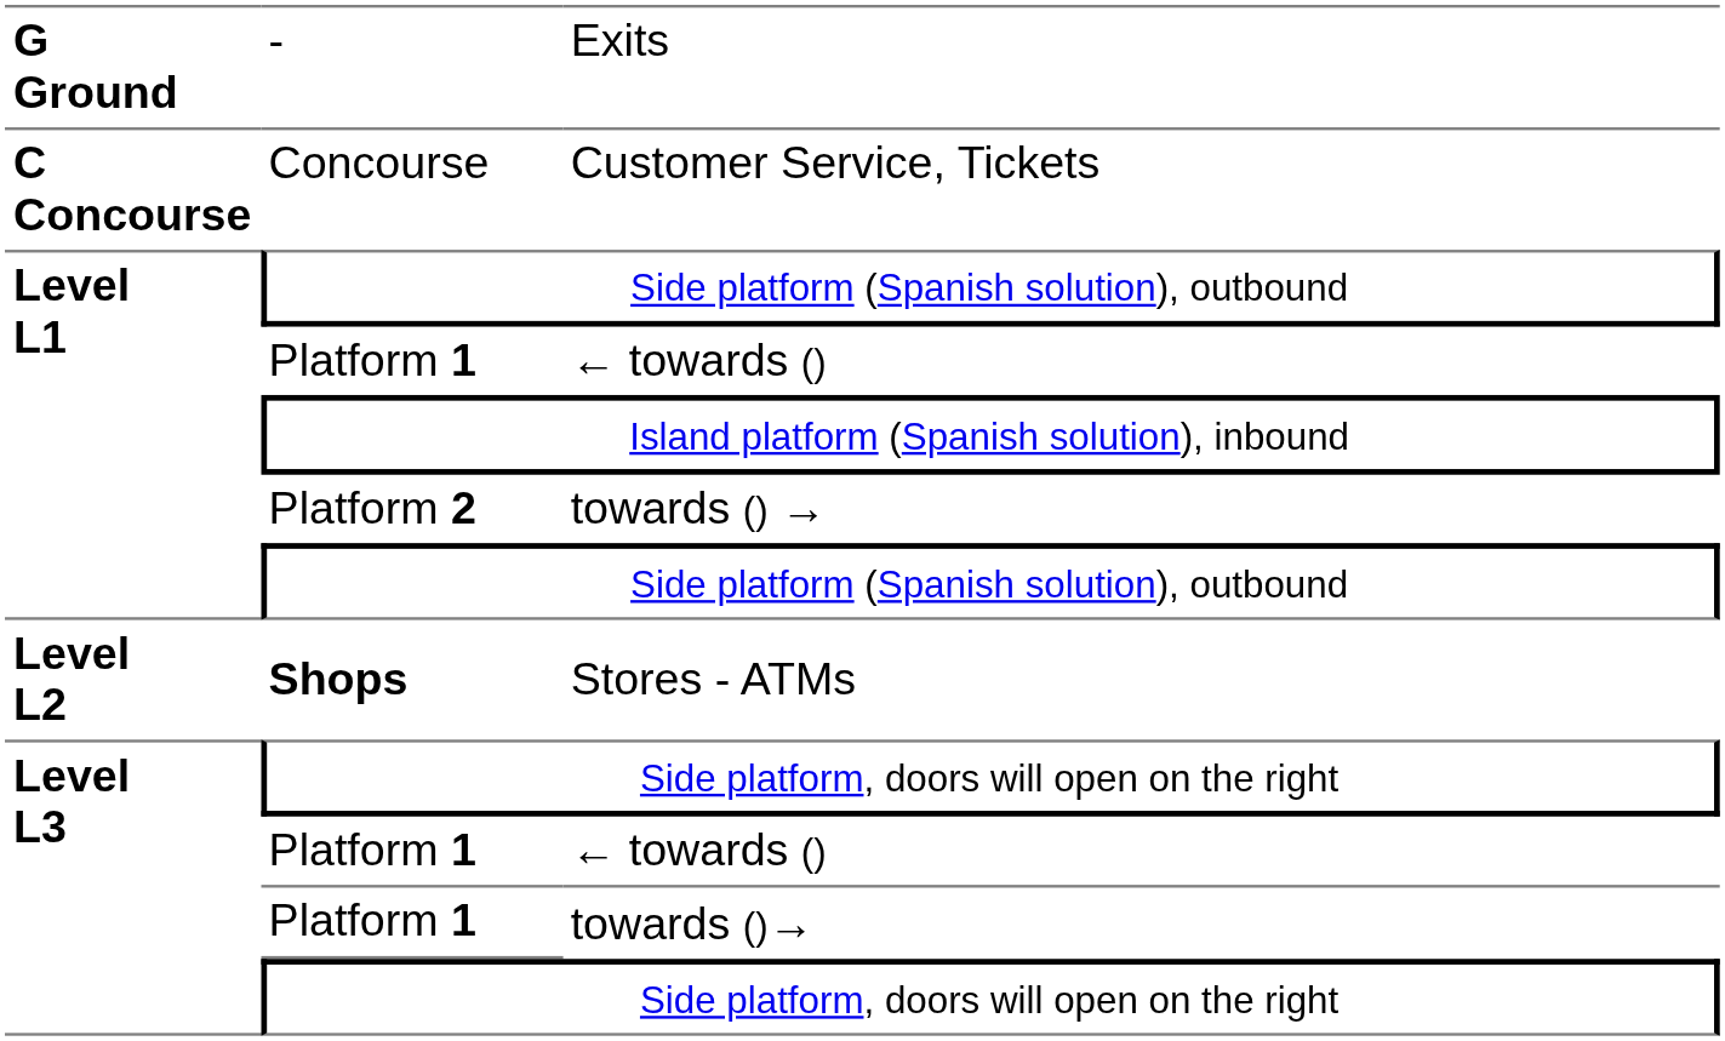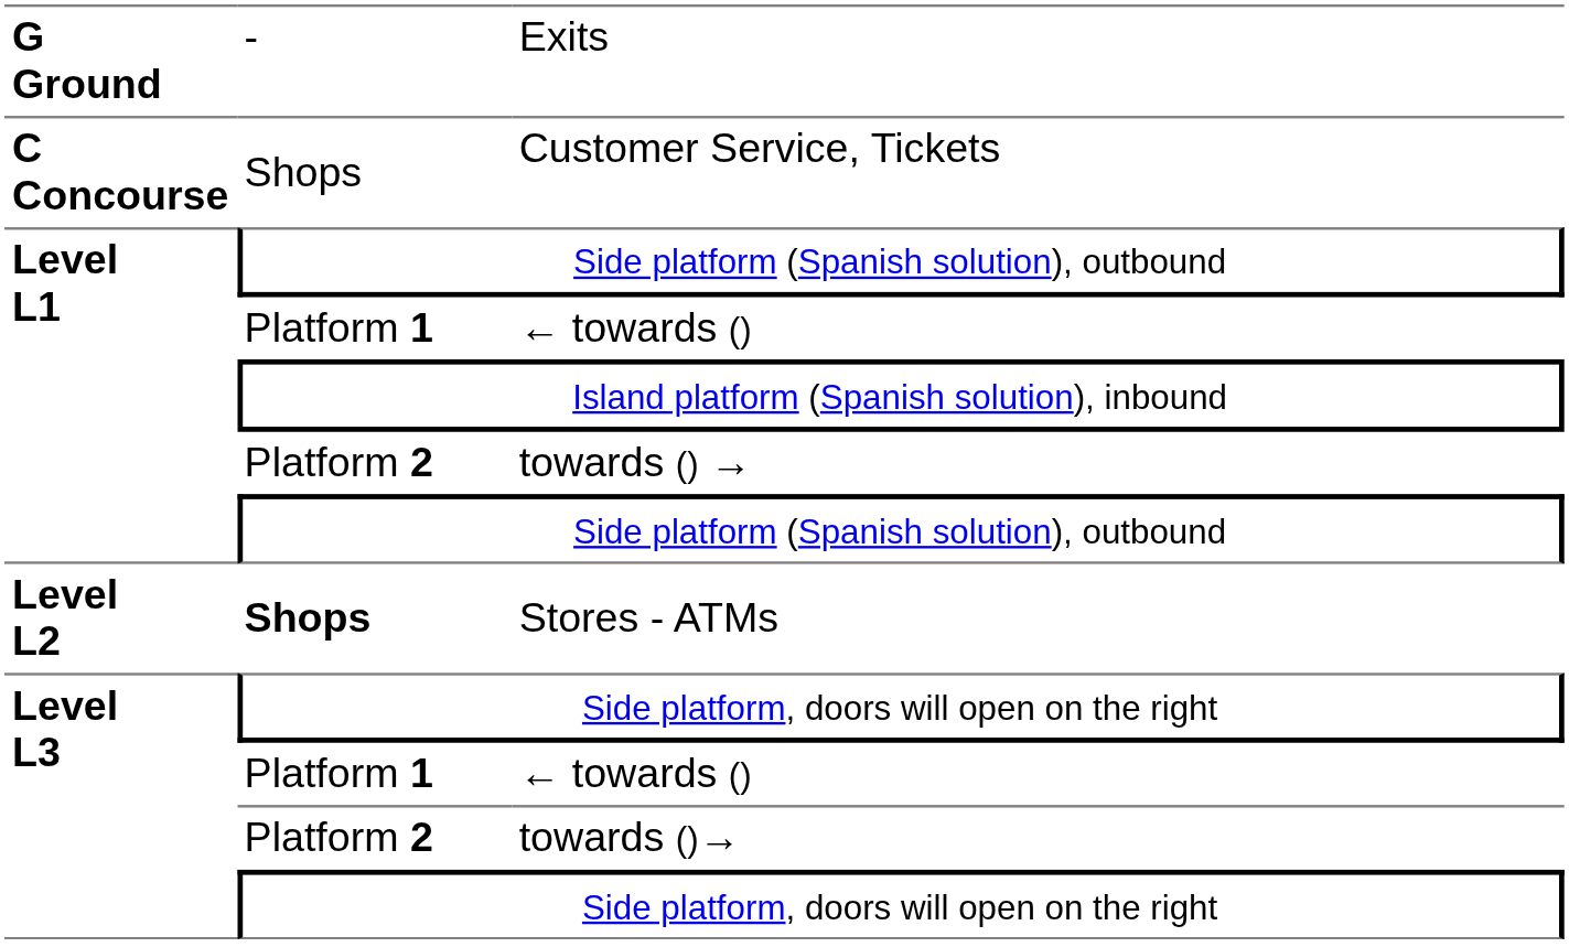Customer Service, Tickets | column 2: Concourse -> Shops
towards ()→ | column 2: Platform 1 -> Platform 2
